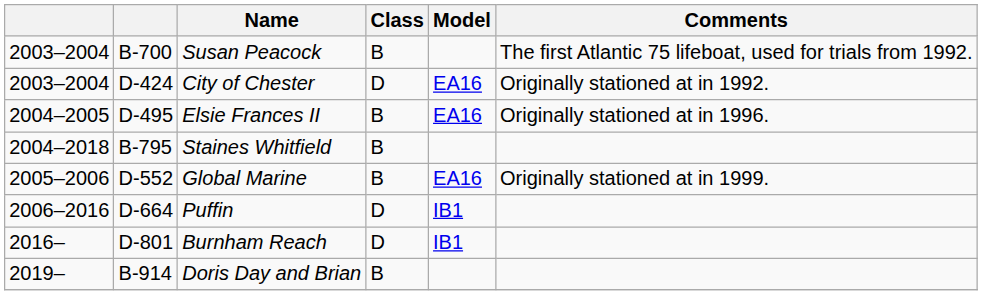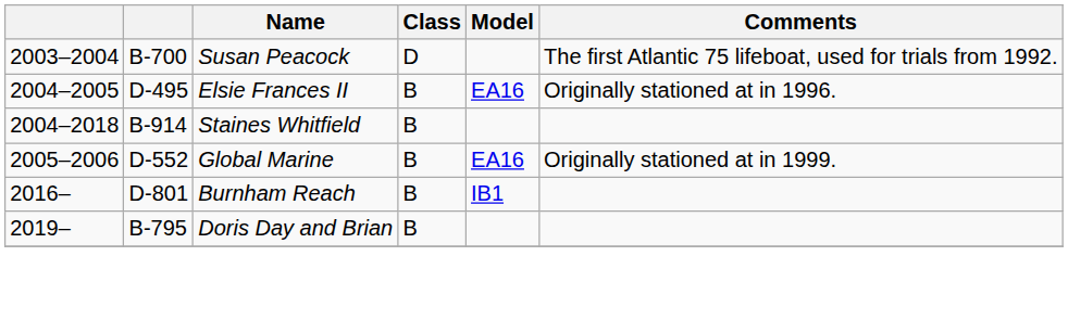Susan Peacock | Class: B -> D
- row: 2003–2004 | D-424 | City of Chester | D | EA16 | Originally stationed at in 1992.
Staines Whitfield | column 2: B-795 -> B-914
- row: 2006–2016 | D-664 | Puffin | D | IB1
Burnham Reach | Class: D -> B
Doris Day and Brian | column 2: B-914 -> B-795
